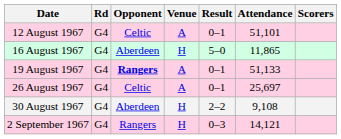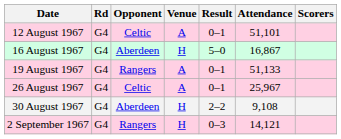16 August 1967 | Attendance: 11,865 -> 16,867
19 August 1967 | Opponent: bold -> normal
26 August 1967 | Attendance: 25,697 -> 25,967
